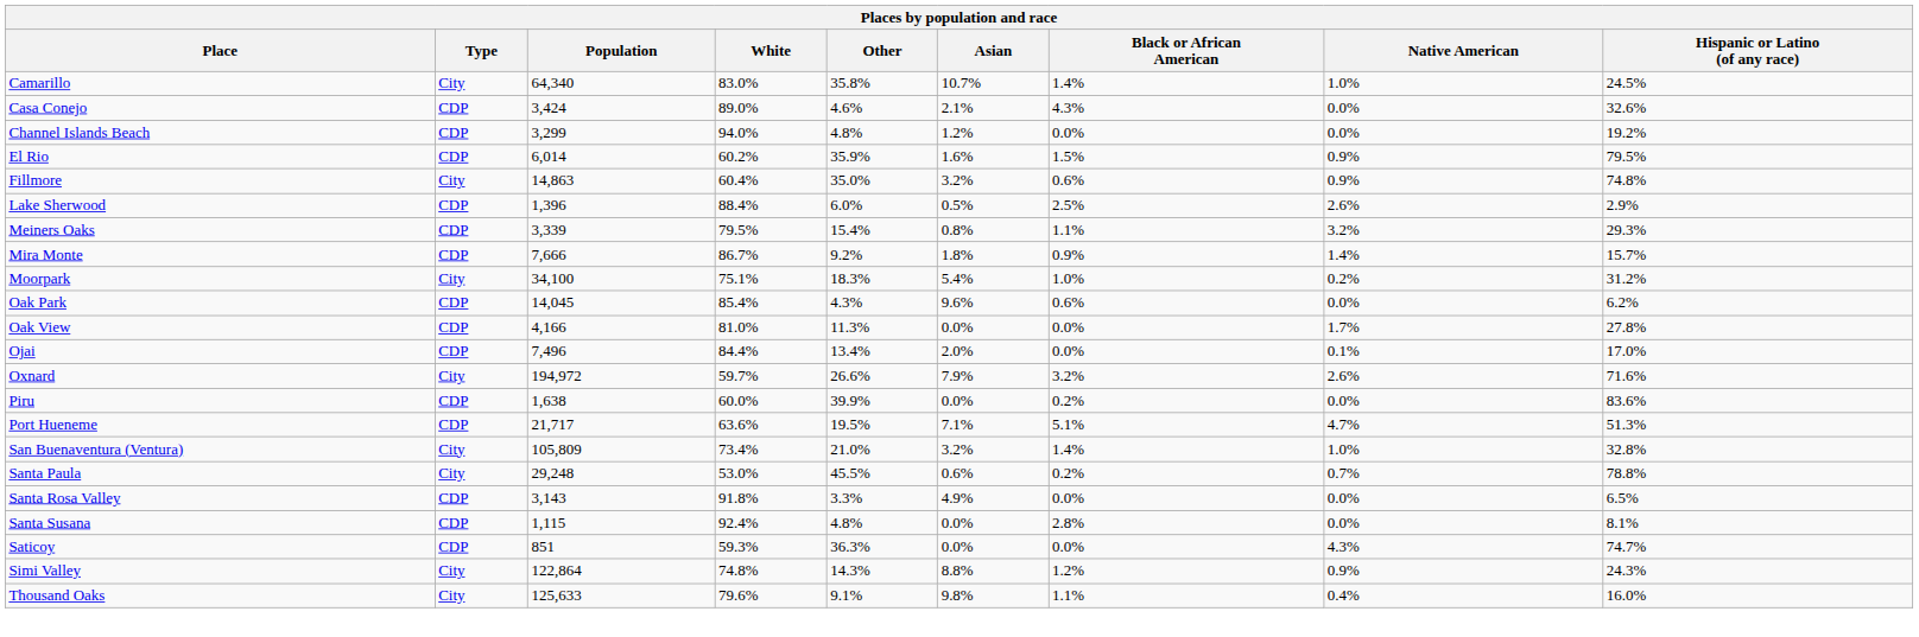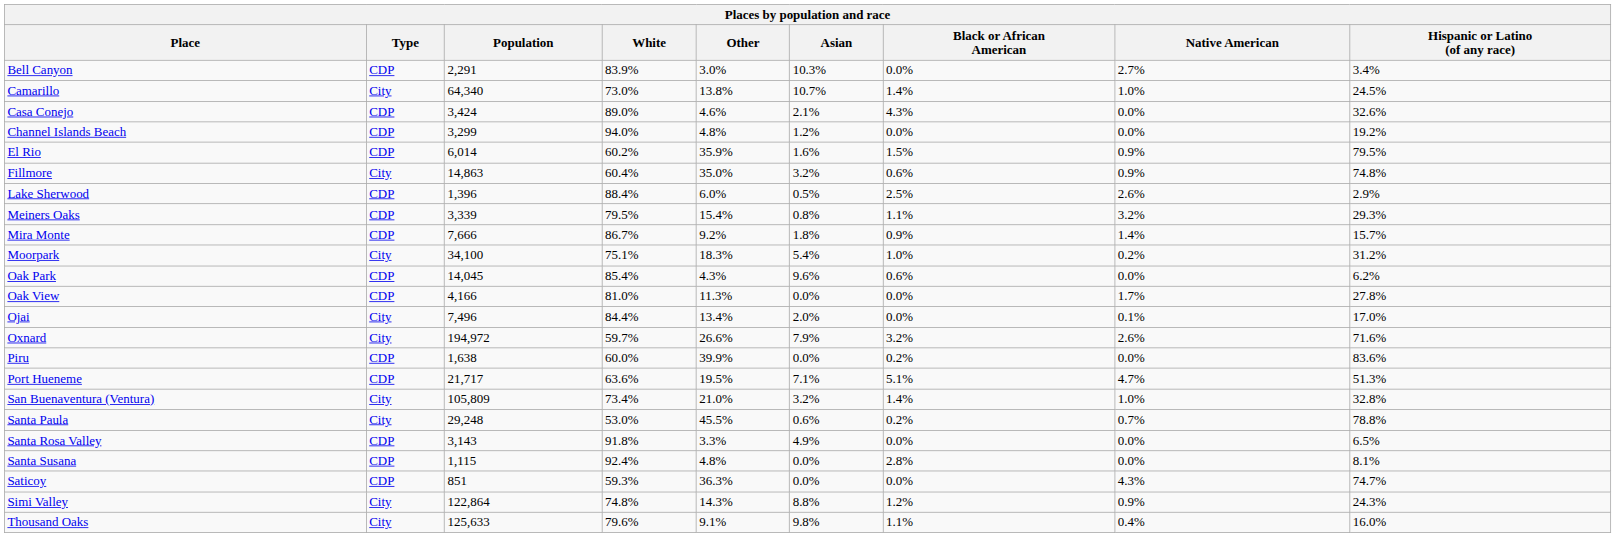+ row: Bell Canyon | CDP | 2,291 | 83.9% | 3.0% | 10.3% | 0.0% | 2.7% | 3.4%
Camarillo | White: 83.0% -> 73.0%
Camarillo | Other: 35.8% -> 13.8%
Ojai | Type: CDP -> City
